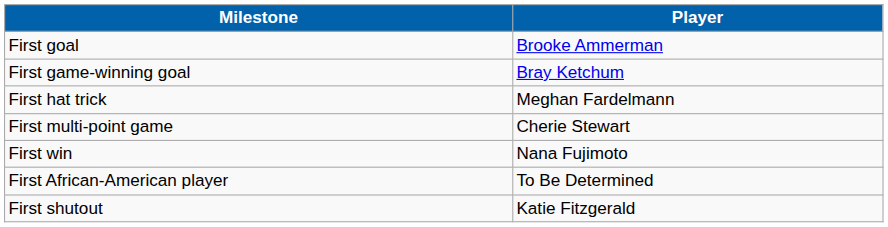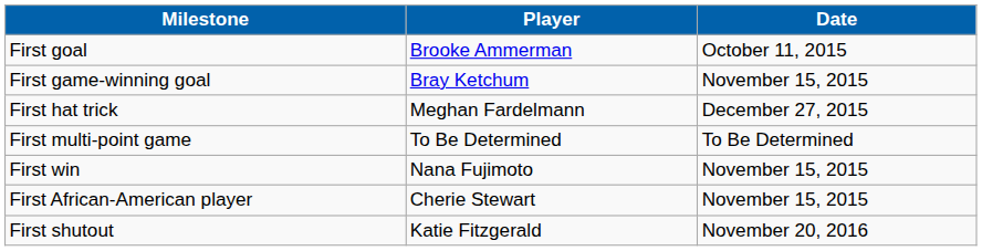+ column: Date | October 11, 2015 | November 15, 2015 | December 27, 2015 | To Be Determined | November 15, 2015 | November 15, 2015 | November 20, 2016
First multi-point game | Player: Cherie Stewart -> To Be Determined
First African-American player | Player: To Be Determined -> Cherie Stewart
